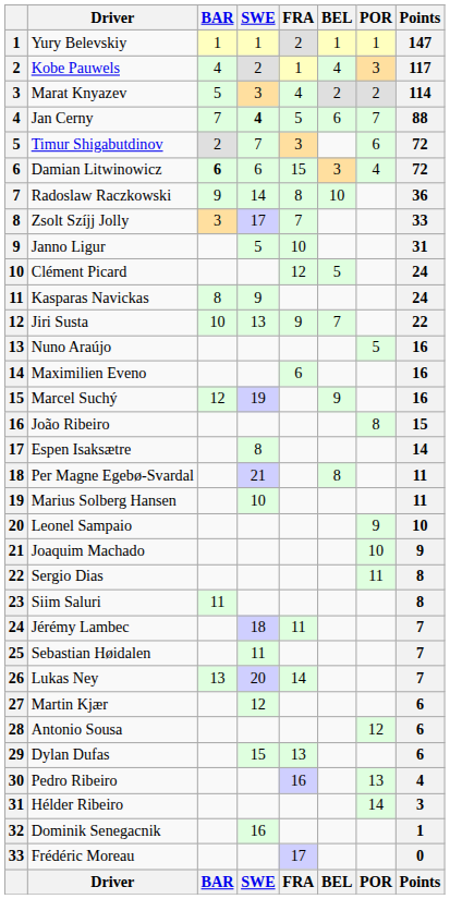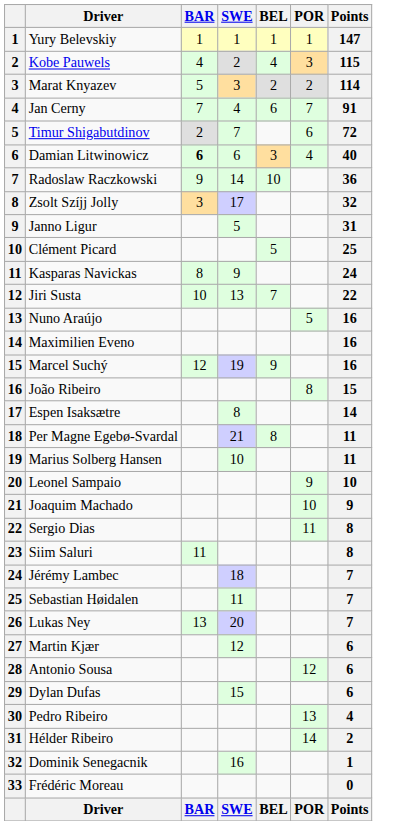- column: FRA | 2 | 1 | 4 | 5 | 3 | 15 | 8 | 7 | 10 | 12 | 9 | 6 | 11 | 14 | 13 | 16 | 17 | FRA
Kobe Pauwels | Points: 117 -> 115
Jan Cerny | SWE: bold -> normal
Jan Cerny | Points: 88 -> 91
Damian Litwinowicz | Points: 72 -> 40
Zsolt Szíjj Jolly | Points: 33 -> 32
Clément Picard | Points: 24 -> 25
Hélder Ribeiro | Points: 3 -> 2
